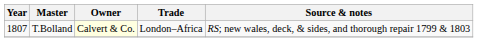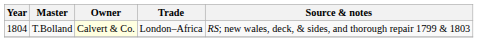T.Bolland | Year: 1807 -> 1804
